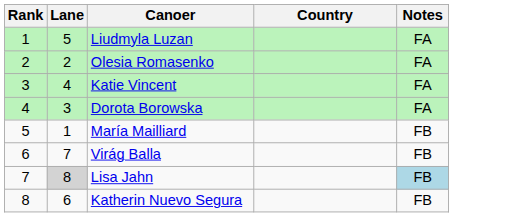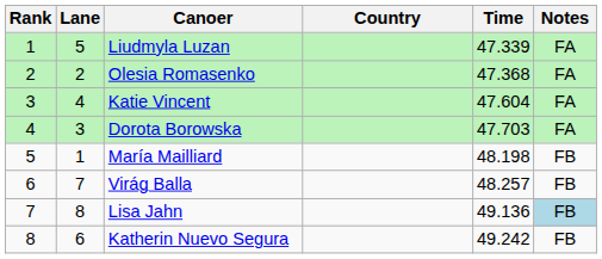+ column: Time | 47.339 | 47.368 | 47.604 | 47.703 | 48.198 | 48.257 | 49.136 | 49.242
Lisa Jahn | Lane: lightgrey background -> no background
